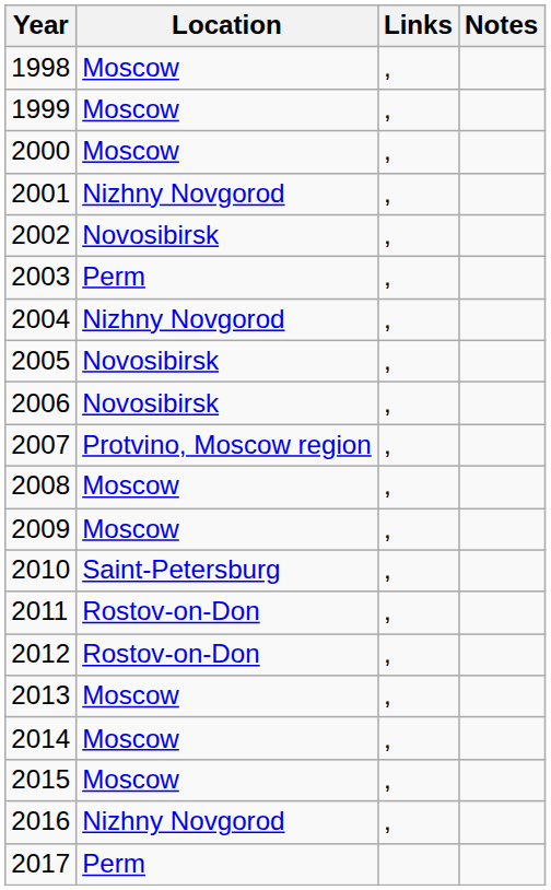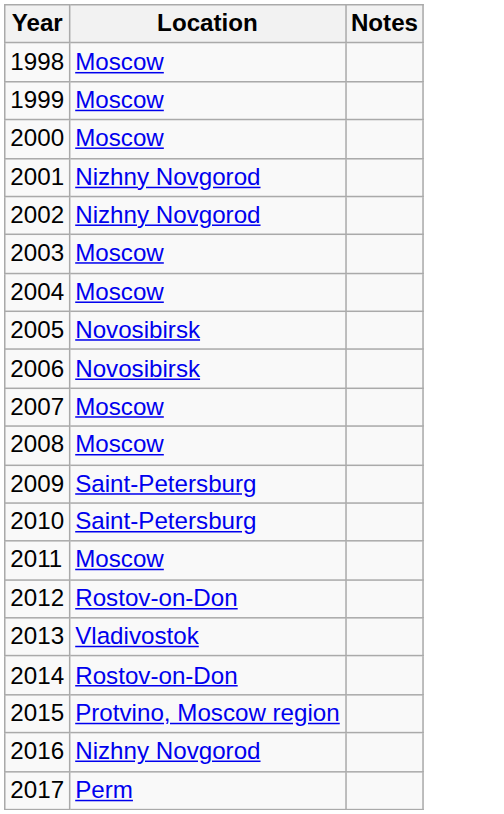- column: Links | , | , | , | , | , | , | , | , | , | , | , | , | , | , | , | , | , | , | ,
2002 | Location: Novosibirsk -> Nizhny Novgorod
2003 | Location: Perm -> Moscow
2004 | Location: Nizhny Novgorod -> Moscow
2007 | Location: Protvino, Moscow region -> Moscow
2009 | Location: Moscow -> Saint-Petersburg
2011 | Location: Rostov-on-Don -> Moscow
2013 | Location: Moscow -> Vladivostok
2014 | Location: Moscow -> Rostov-on-Don
2015 | Location: Moscow -> Protvino, Moscow region
